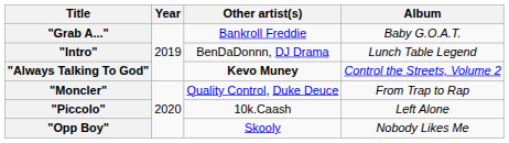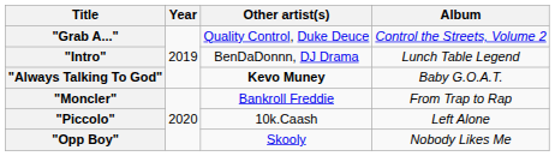"Grab A..." | Other artist(s): Bankroll Freddie -> Quality Control, Duke Deuce
"Grab A..." | Album: Baby G.O.A.T. -> Control the Streets, Volume 2
"Always Talking To God" | Album: Control the Streets, Volume 2 -> Baby G.O.A.T.
"Moncler" | Other artist(s): Quality Control, Duke Deuce -> Bankroll Freddie
